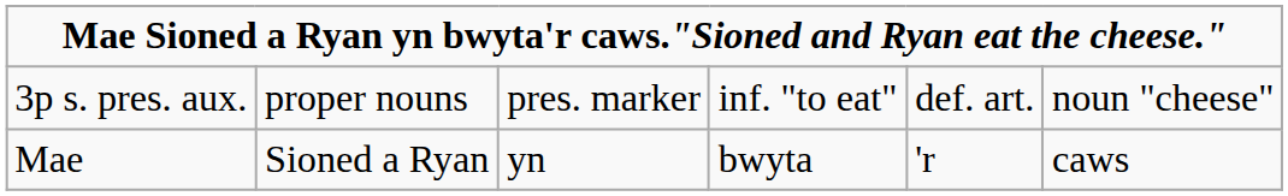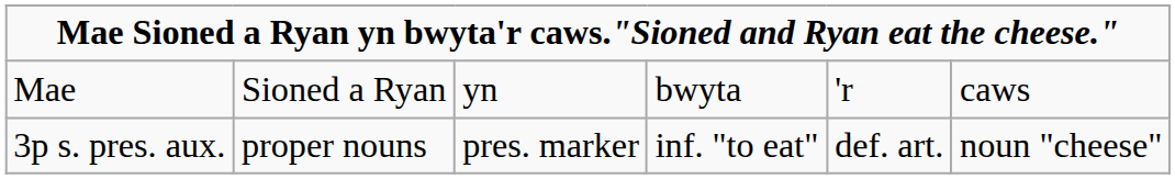rows swapped: Mae <-> 3p s. pres. aux.
